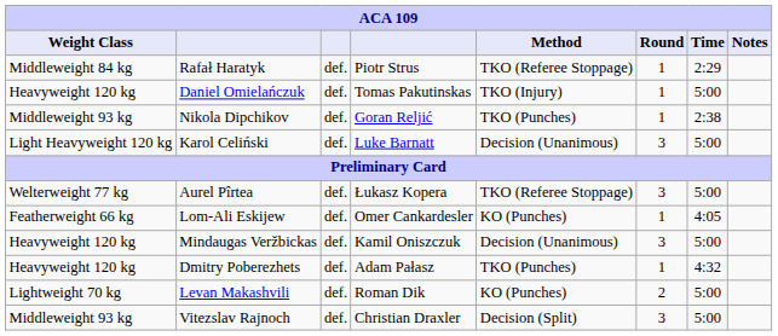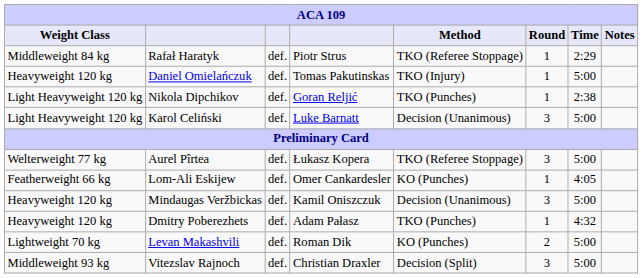Nikola Dipchikov | Weight Class: Middleweight 93 kg -> Light Heavyweight 120 kg
